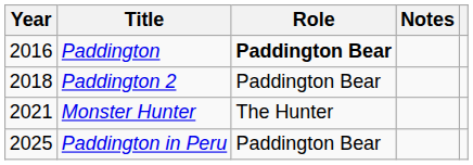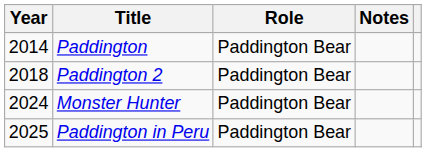Paddington | Year: 2016 -> 2014
Paddington | Role: bold -> normal
Monster Hunter | Year: 2021 -> 2024
Monster Hunter | Role: The Hunter -> Paddington Bear
